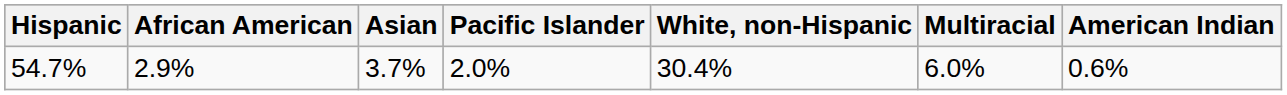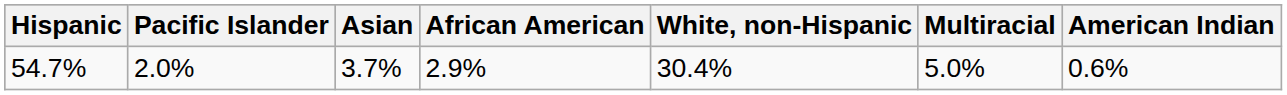columns swapped: African American <-> Pacific Islander
54.7% | Multiracial: 6.0% -> 5.0%
